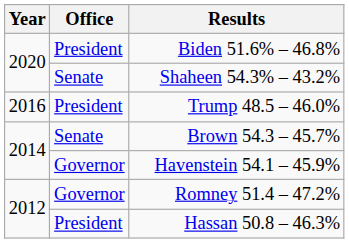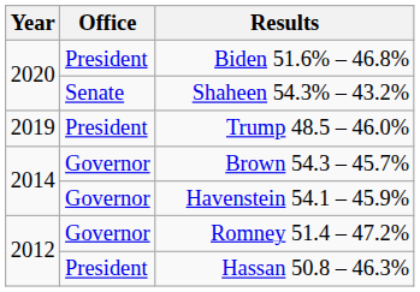Trump 48.5 – 46.0% | Year: 2016 -> 2019
Brown 54.3 – 45.7% | Office: Senate -> Governor
